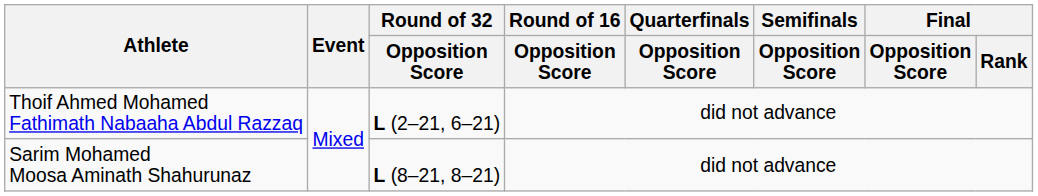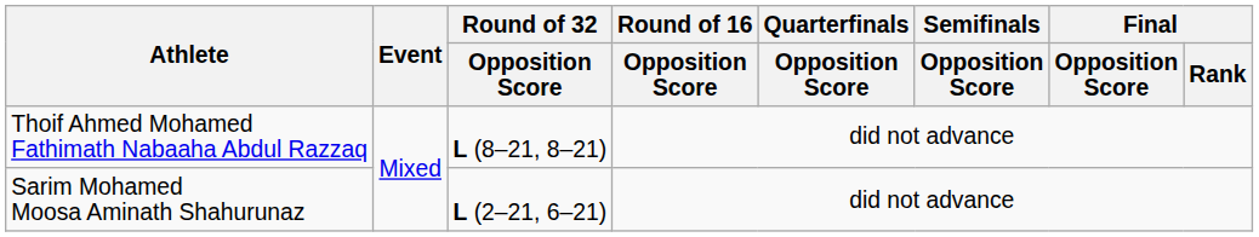Thoif Ahmed Mohamed Fathimath Nabaaha Abdul Razzaq | Round of 32 / Opposition Score: L (2–21, 6–21) -> L (8–21, 8–21)
Sarim Mohamed Moosa Aminath Shahurunaz | Round of 32 / Opposition Score: L (8–21, 8–21) -> L (2–21, 6–21)
